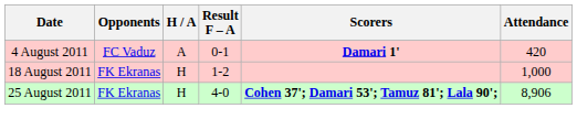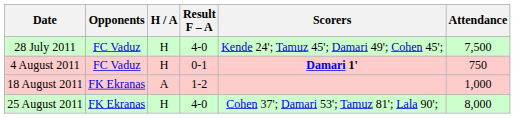+ row: 28 July 2011 | FC Vaduz | H | 4-0 | Kende 24'; Tamuz 45'; Damari 49'; Cohen 45'; | 7,500
4 August 2011 | H / A: A -> H
4 August 2011 | Attendance: 420 -> 750
18 August 2011 | H / A: H -> A
25 August 2011 | Scorers: bold -> normal
25 August 2011 | Attendance: 8,906 -> 8,000
